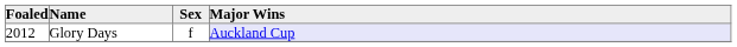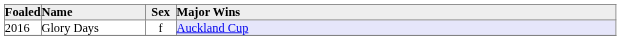Glory Days | Foaled: 2012 -> 2016
